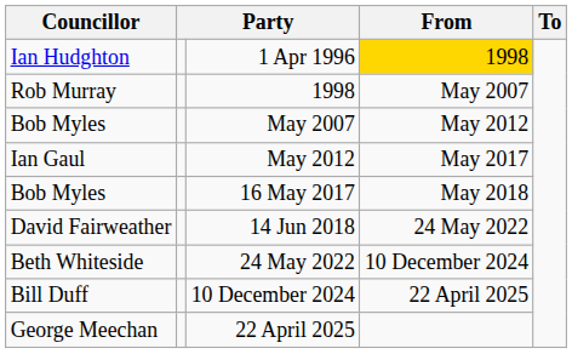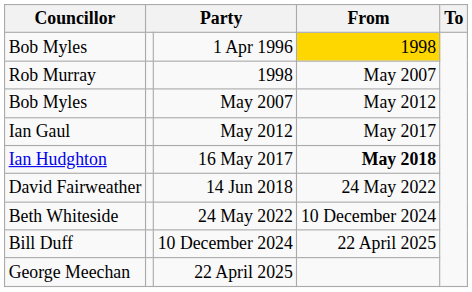1 Apr 1996 | Councillor: Ian Hudghton -> Bob Myles
16 May 2017 | Councillor: Bob Myles -> Ian Hudghton
16 May 2017 | From: normal -> bold
